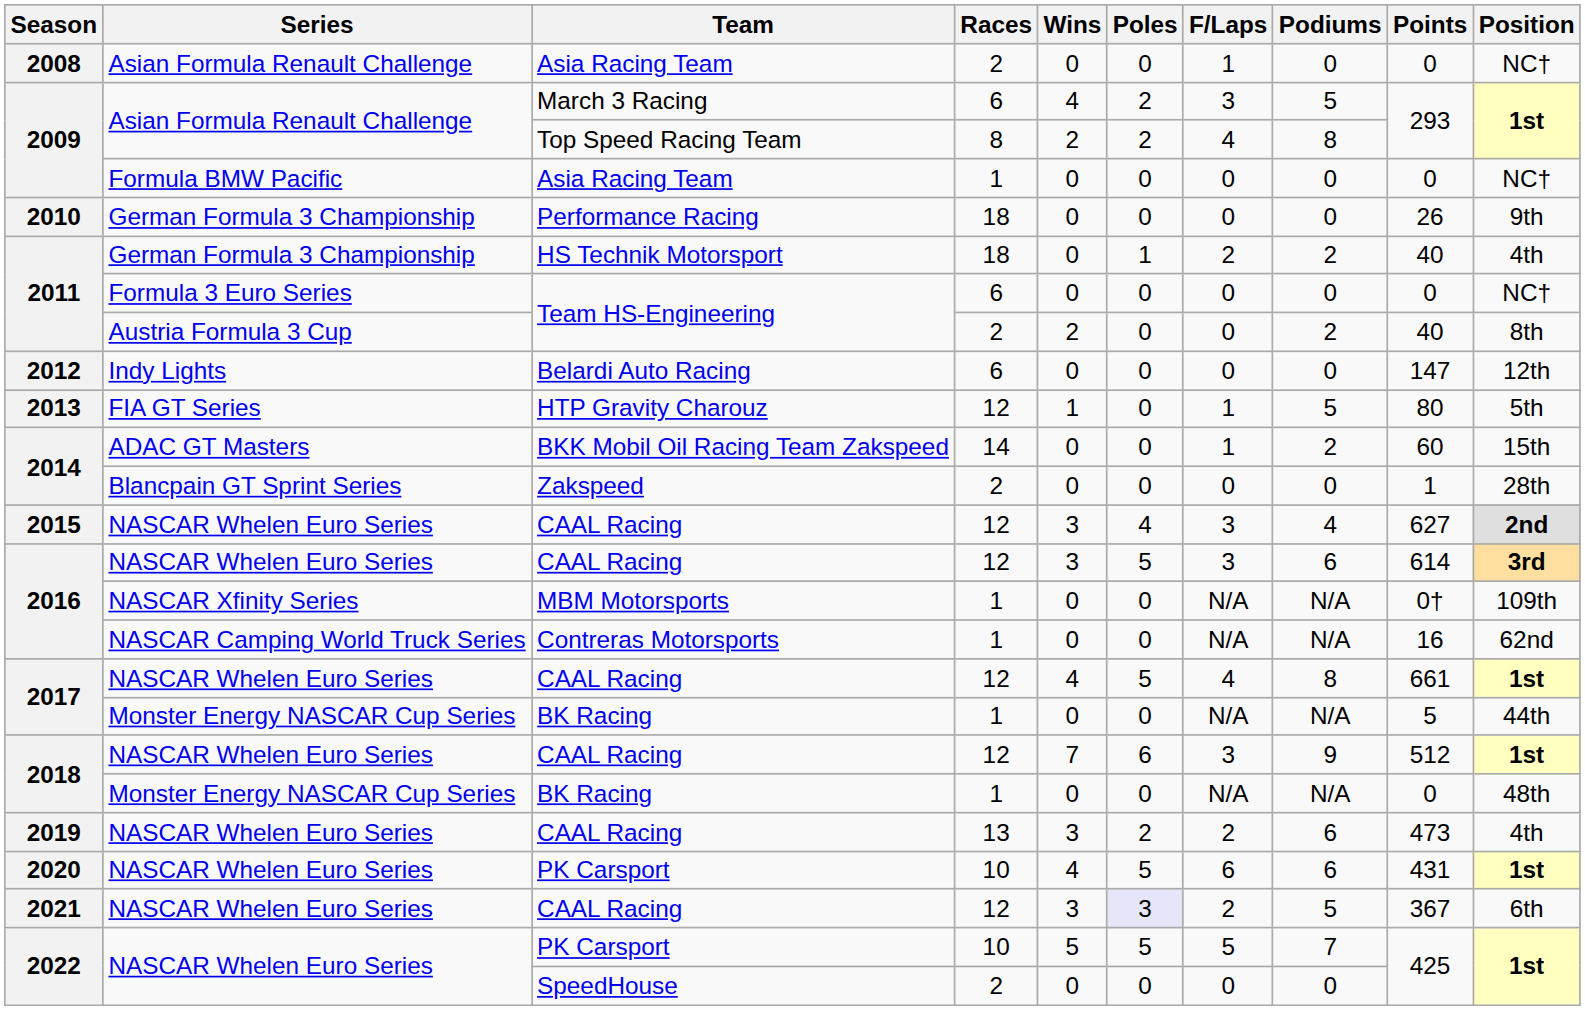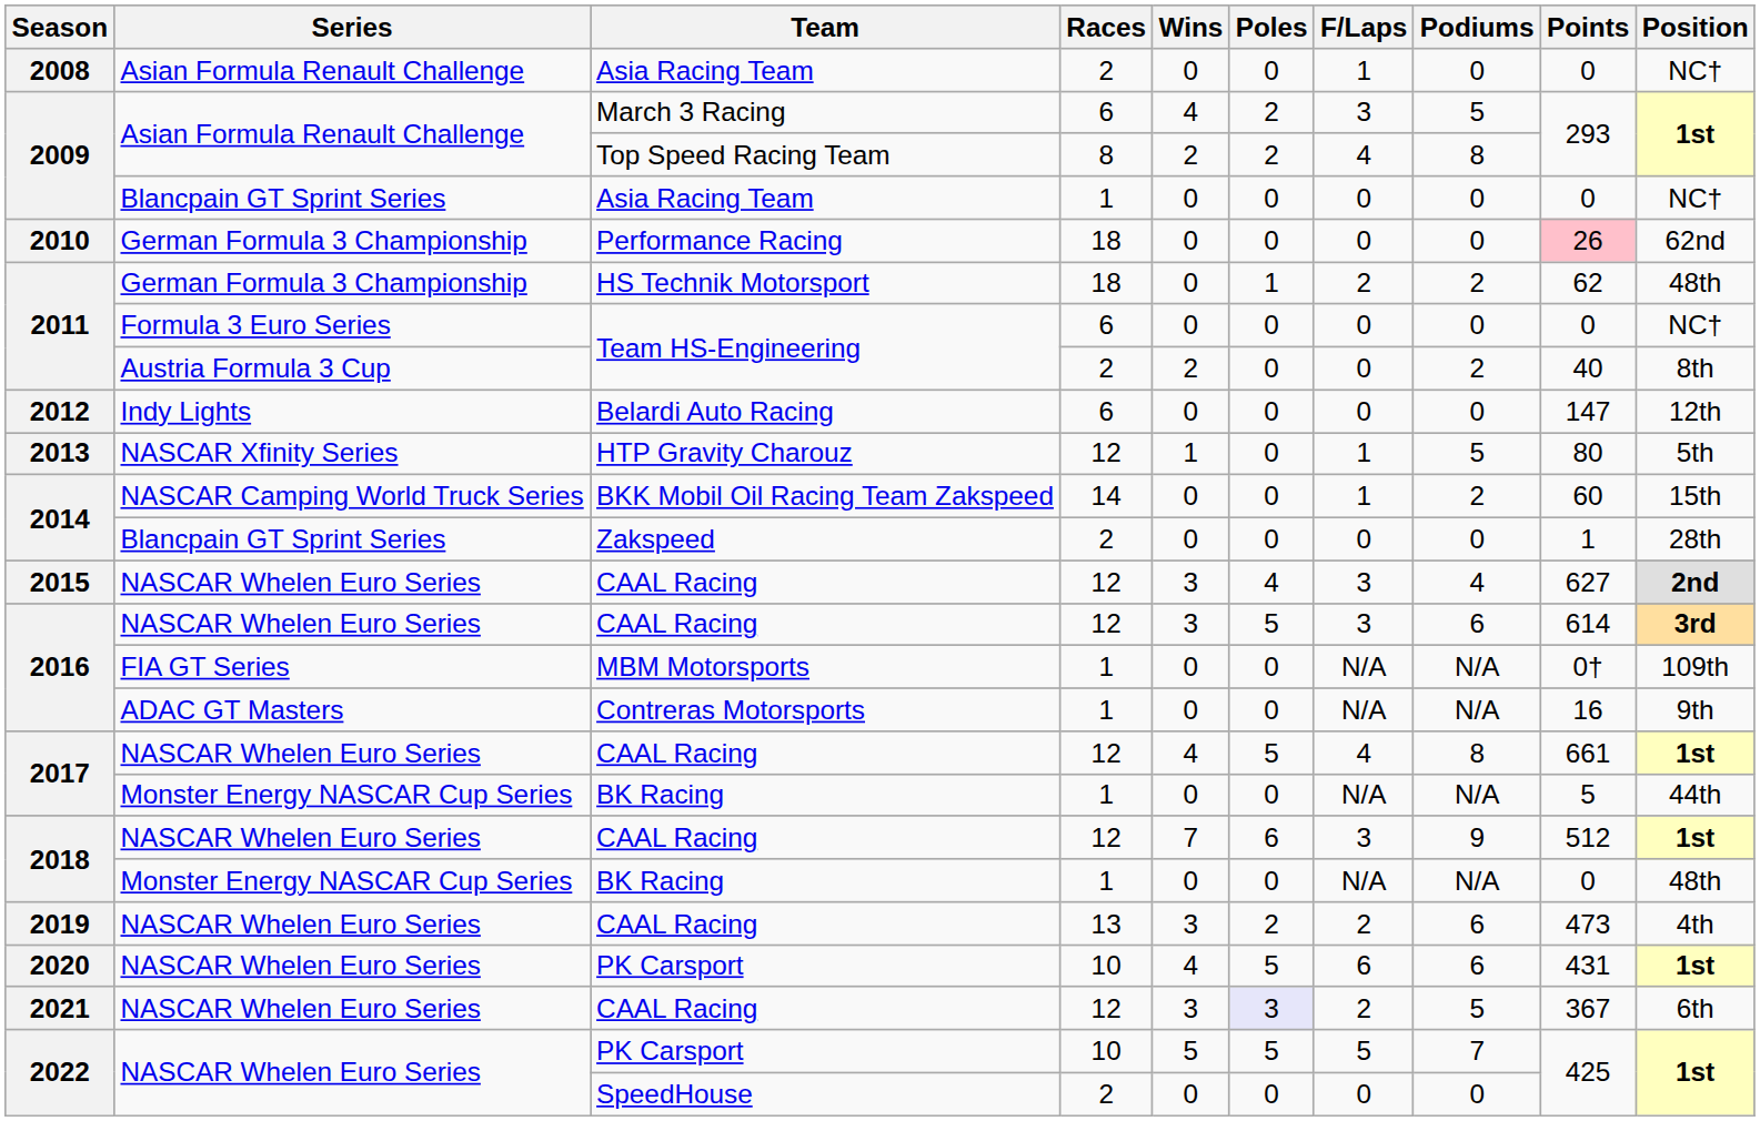2009 / Asia Racing Team | Series: Formula BMW Pacific -> Blancpain GT Sprint Series
Performance Racing | Points: no background -> pink background
Performance Racing | Position: 9th -> 62nd
HS Technik Motorsport | Points: 40 -> 62
HS Technik Motorsport | Position: 4th -> 48th
HTP Gravity Charouz | Series: FIA GT Series -> NASCAR Xfinity Series
BKK Mobil Oil Racing Team Zakspeed | Series: ADAC GT Masters -> NASCAR Camping World Truck Series
MBM Motorsports | Series: NASCAR Xfinity Series -> FIA GT Series
Contreras Motorsports | Series: NASCAR Camping World Truck Series -> ADAC GT Masters
Contreras Motorsports | Position: 62nd -> 9th
